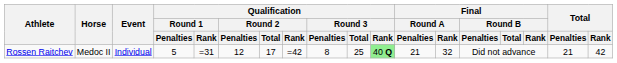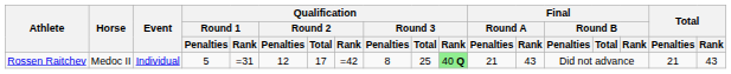Rossen Raitchev | Final / Round A / Rank: 32 -> 43
Rossen Raitchev | Total / Rank: 42 -> 43
